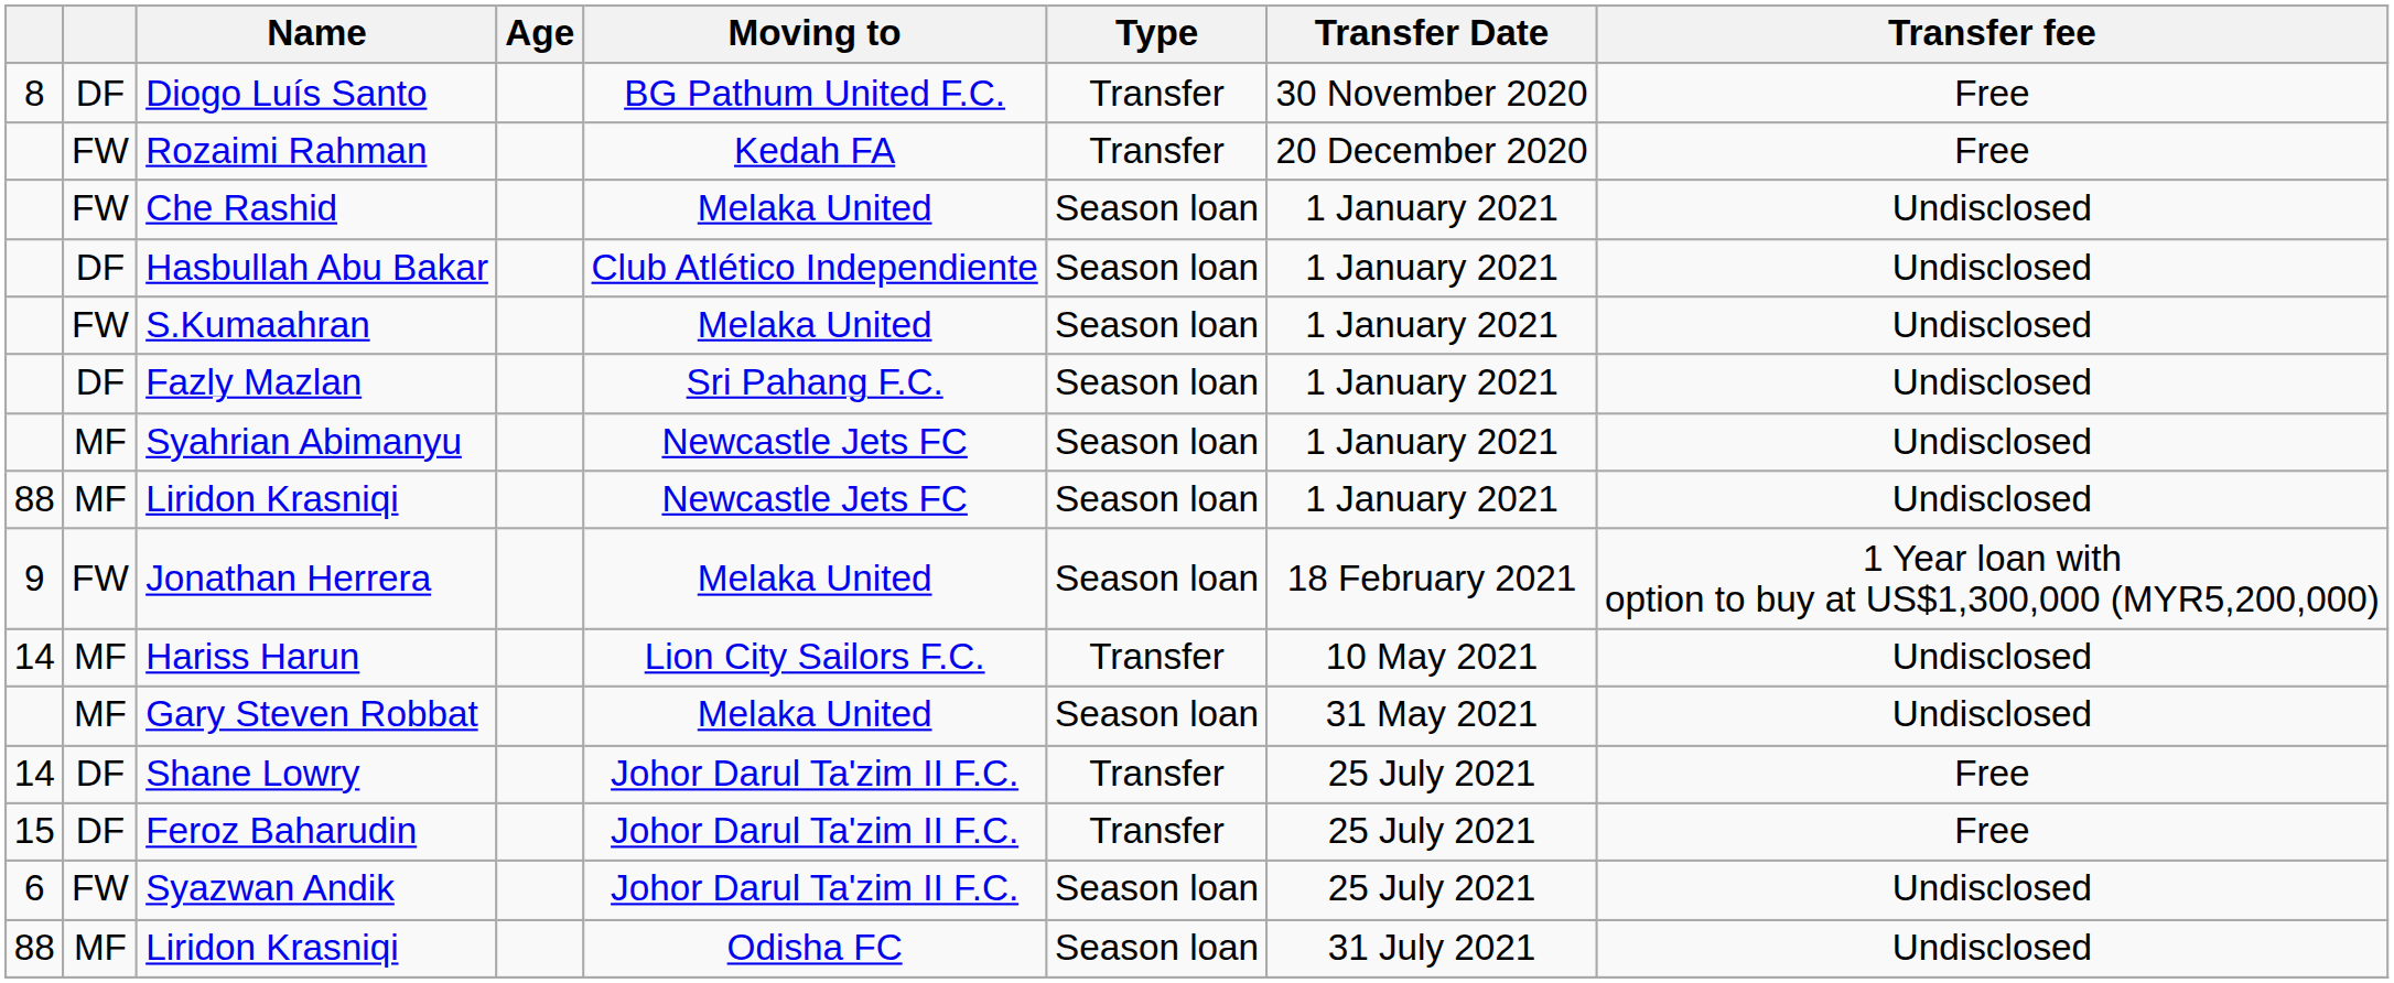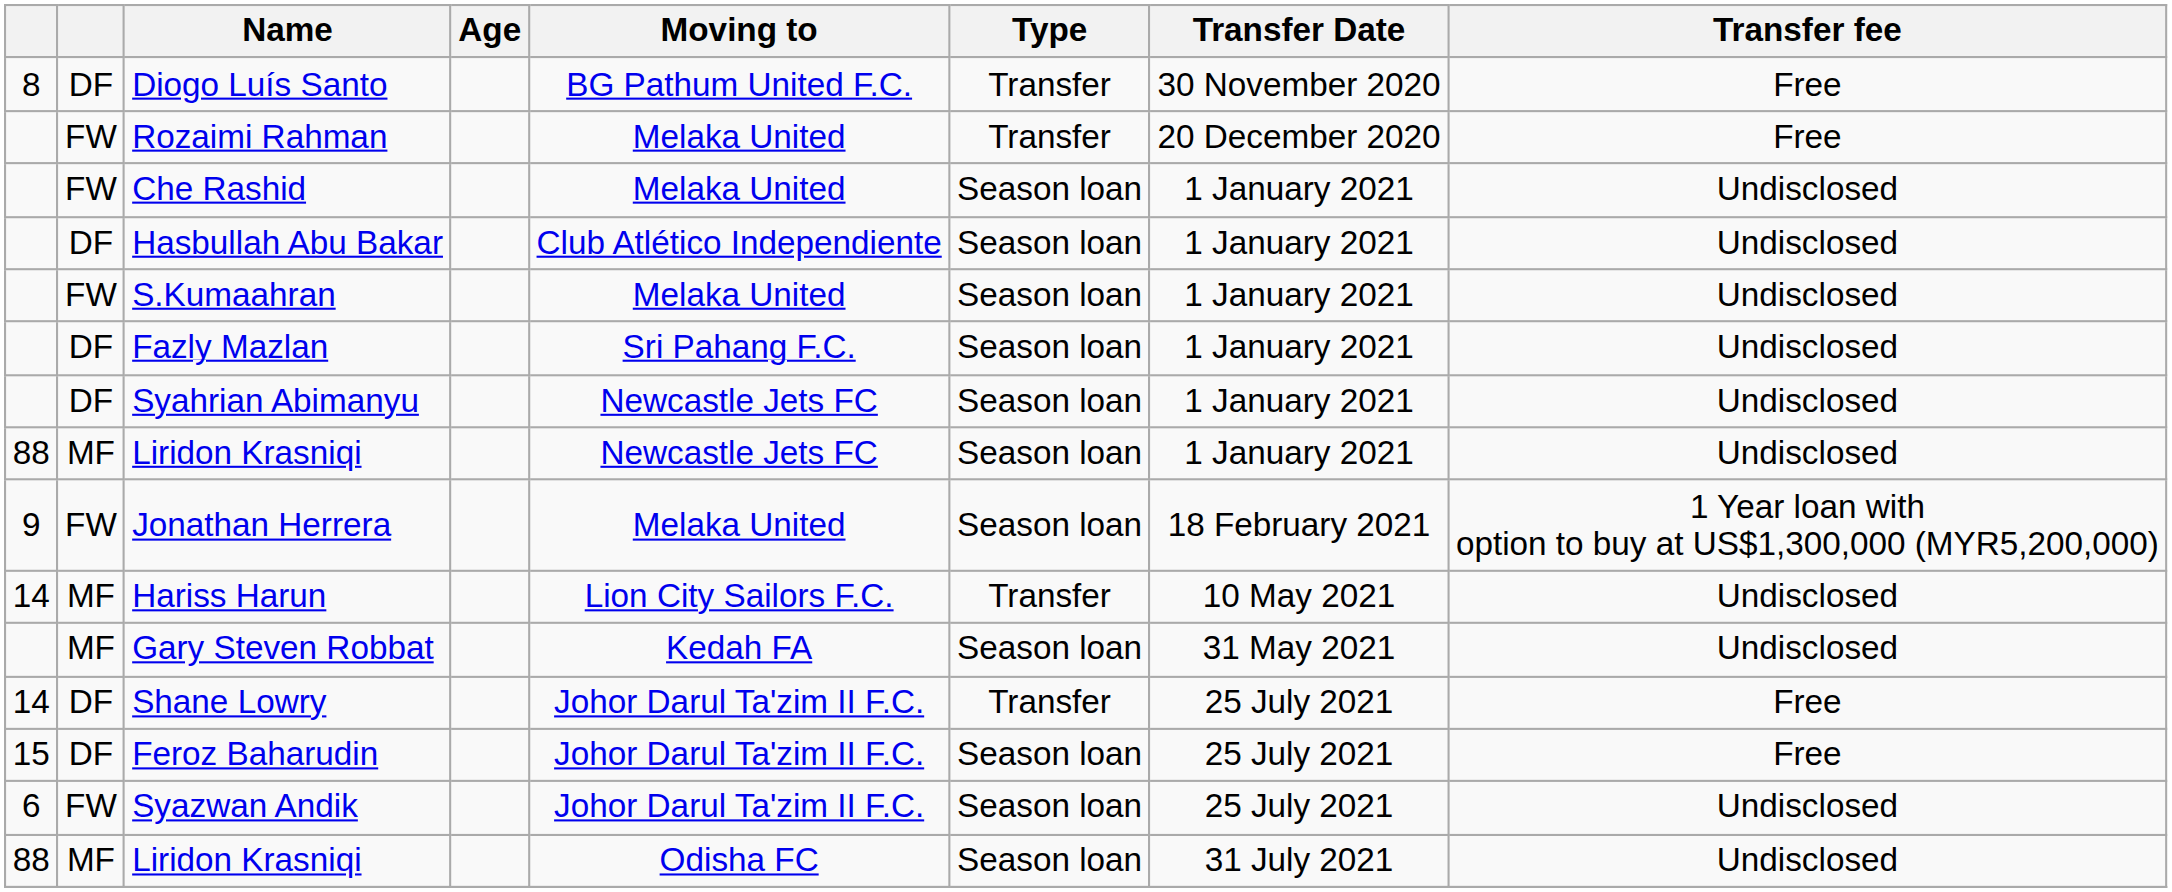Rozaimi Rahman | Moving to: Kedah FA -> Melaka United
Syahrian Abimanyu | column 2: MF -> DF
Gary Steven Robbat | Moving to: Melaka United -> Kedah FA
Feroz Baharudin | Type: Transfer -> Season loan
